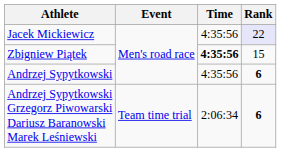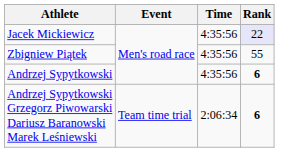Zbigniew Piątek | Time: bold -> normal
Zbigniew Piątek | Rank: 15 -> 55
